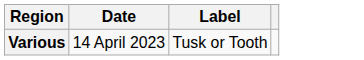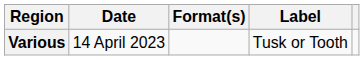+ column: Format(s)
